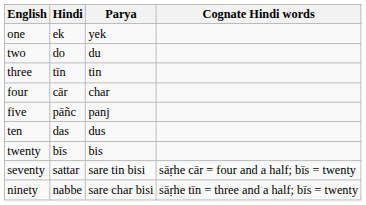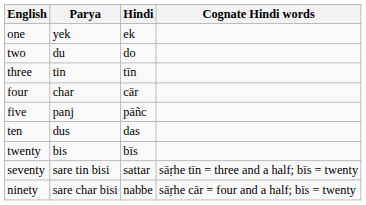columns swapped: Parya <-> Hindi
seventy | Cognate Hindi words: sāṛhe cār = four and a half; bīs = twenty -> sāṛhe tīn = three and a half; bīs = twenty
ninety | Cognate Hindi words: sāṛhe tīn = three and a half; bīs = twenty -> sāṛhe cār = four and a half; bīs = twenty
